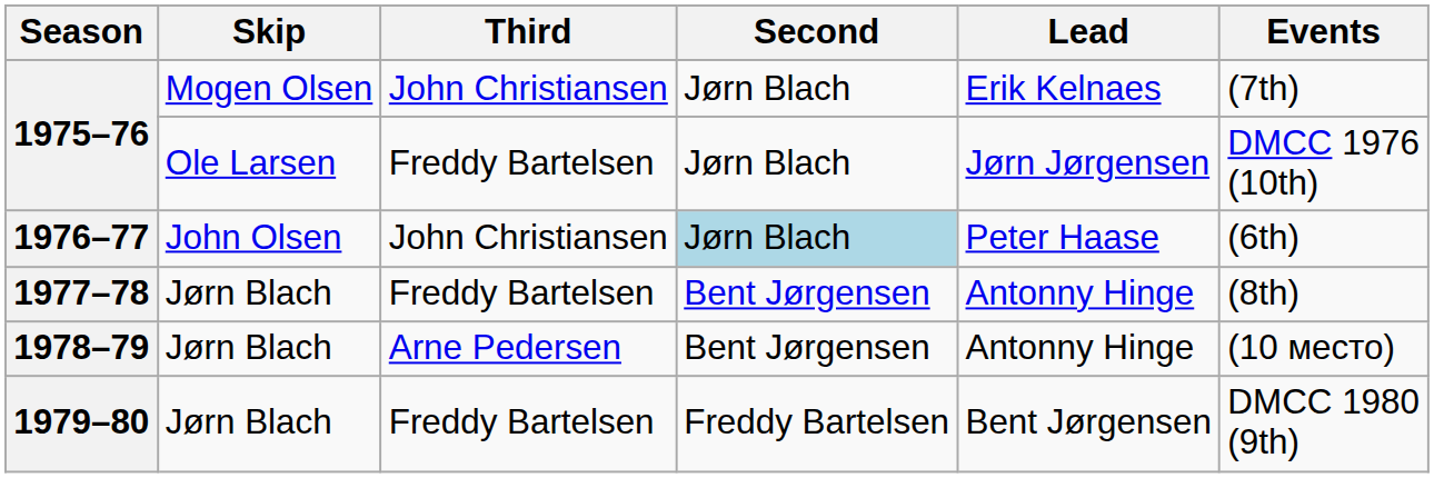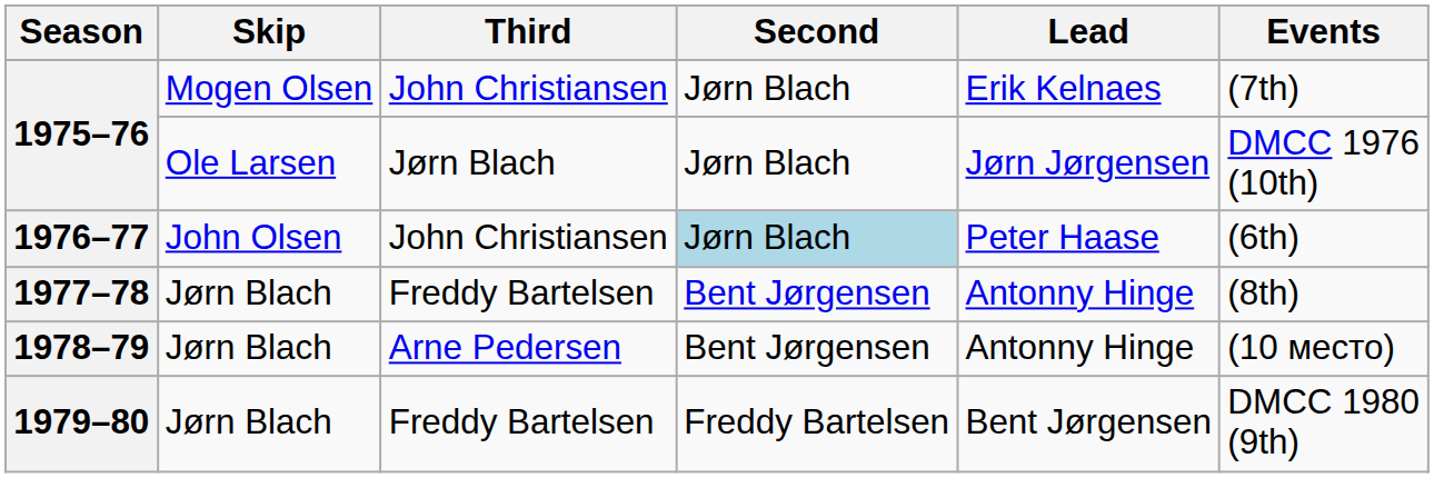1975–76 / Ole Larsen | Third: Freddy Bartelsen -> Jørn Blach
